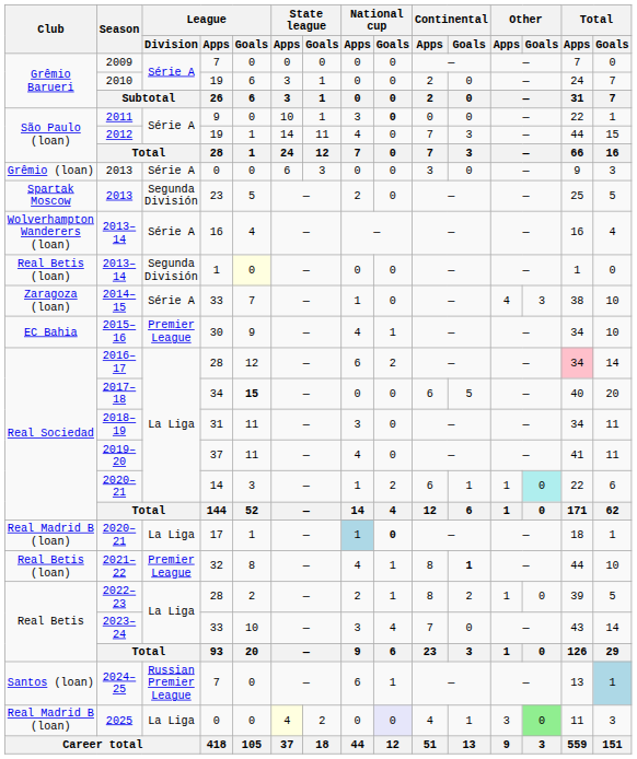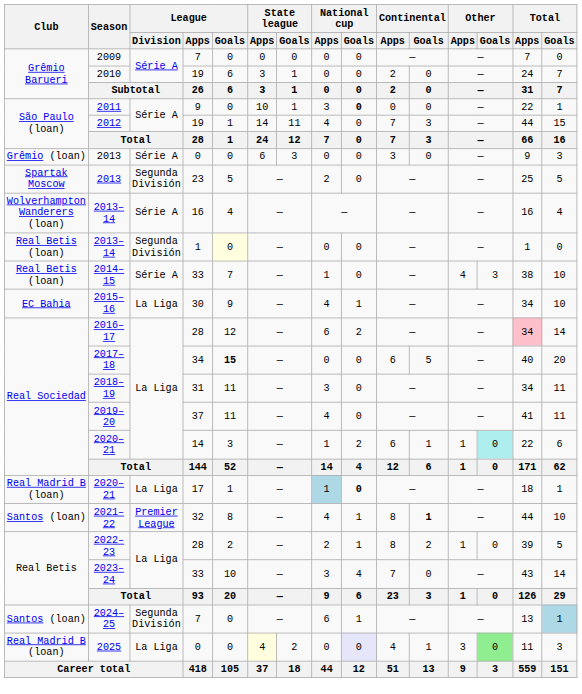2014–15 | Club: Zaragoza (loan) -> Real Betis (loan)
2015–16 | League / Division: Premier League -> La Liga
2021–22 | Club: Real Betis (loan) -> Santos (loan)
2024–25 | League / Division: Russian Premier League -> Segunda División
